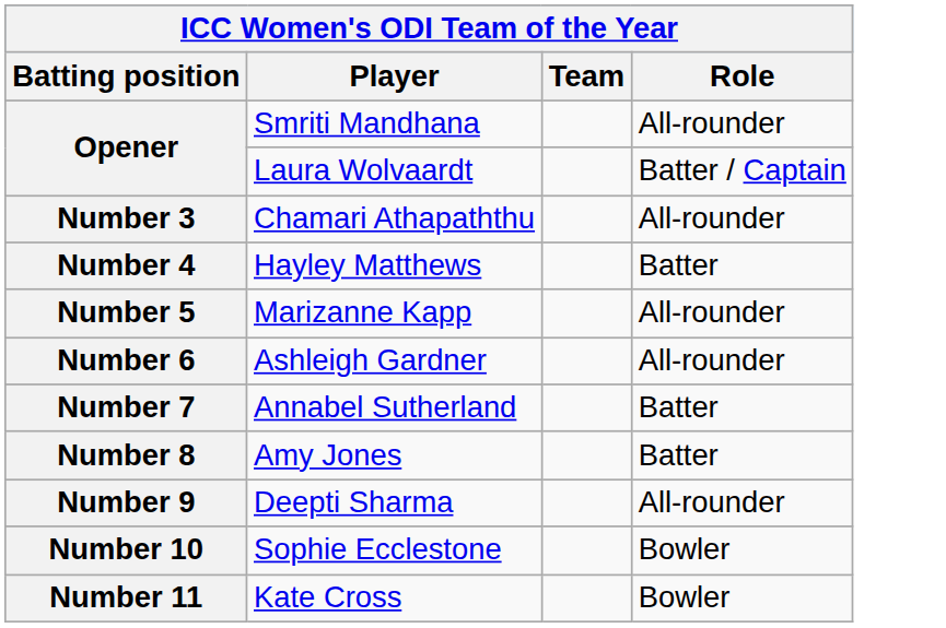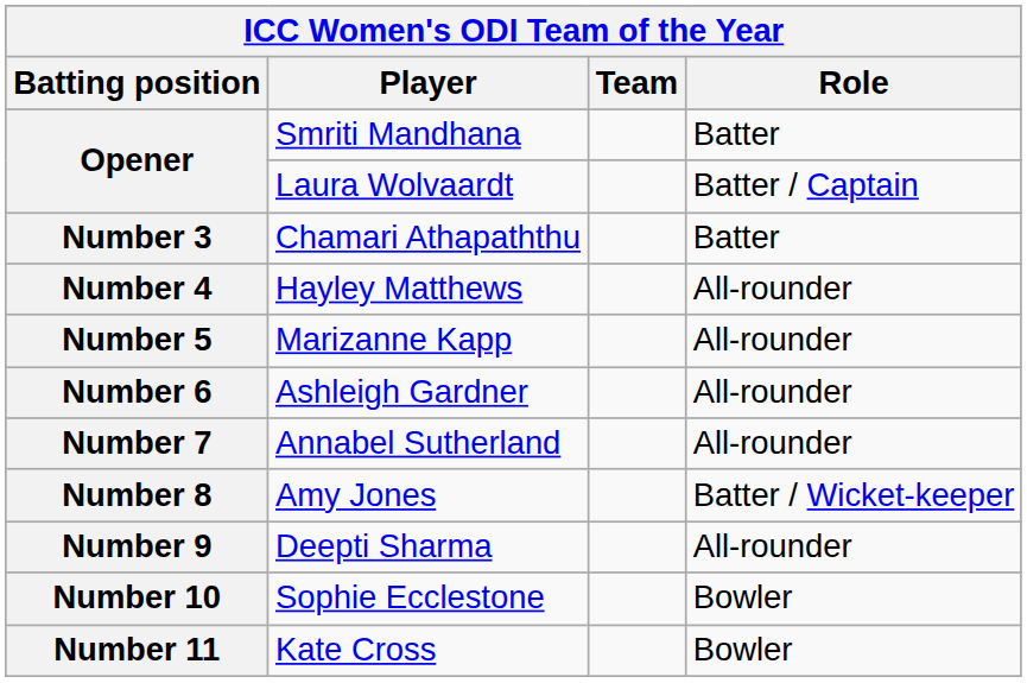Opener / Smriti Mandhana | Role: All-rounder -> Batter
Number 3 | Role: All-rounder -> Batter
Number 4 | Role: Batter -> All-rounder
Number 7 | Role: Batter -> All-rounder
Number 8 | Role: Batter -> Batter / Wicket-keeper
